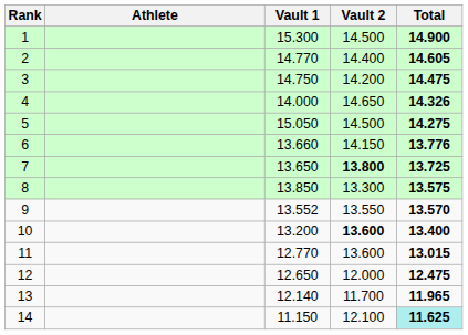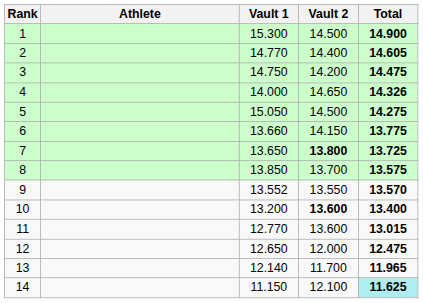6 | Total: 13.776 -> 13.775
8 | Vault 2: 13.300 -> 13.700
